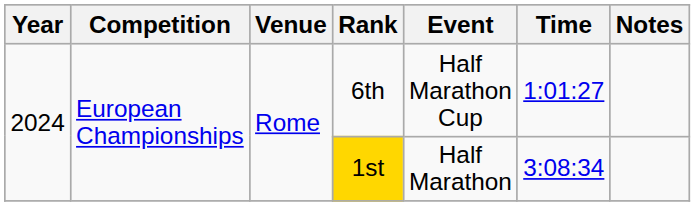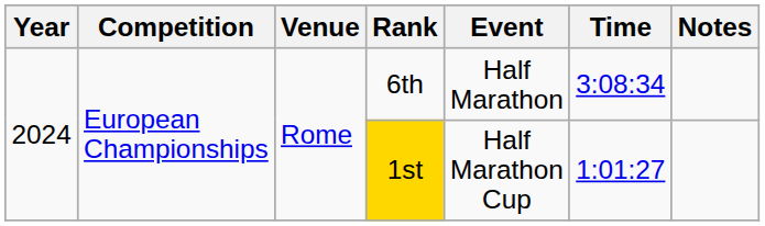6th | Event: Half Marathon Cup -> Half Marathon
6th | Time: 1:01:27 -> 3:08:34
1st | Event: Half Marathon -> Half Marathon Cup
1st | Time: 3:08:34 -> 1:01:27
